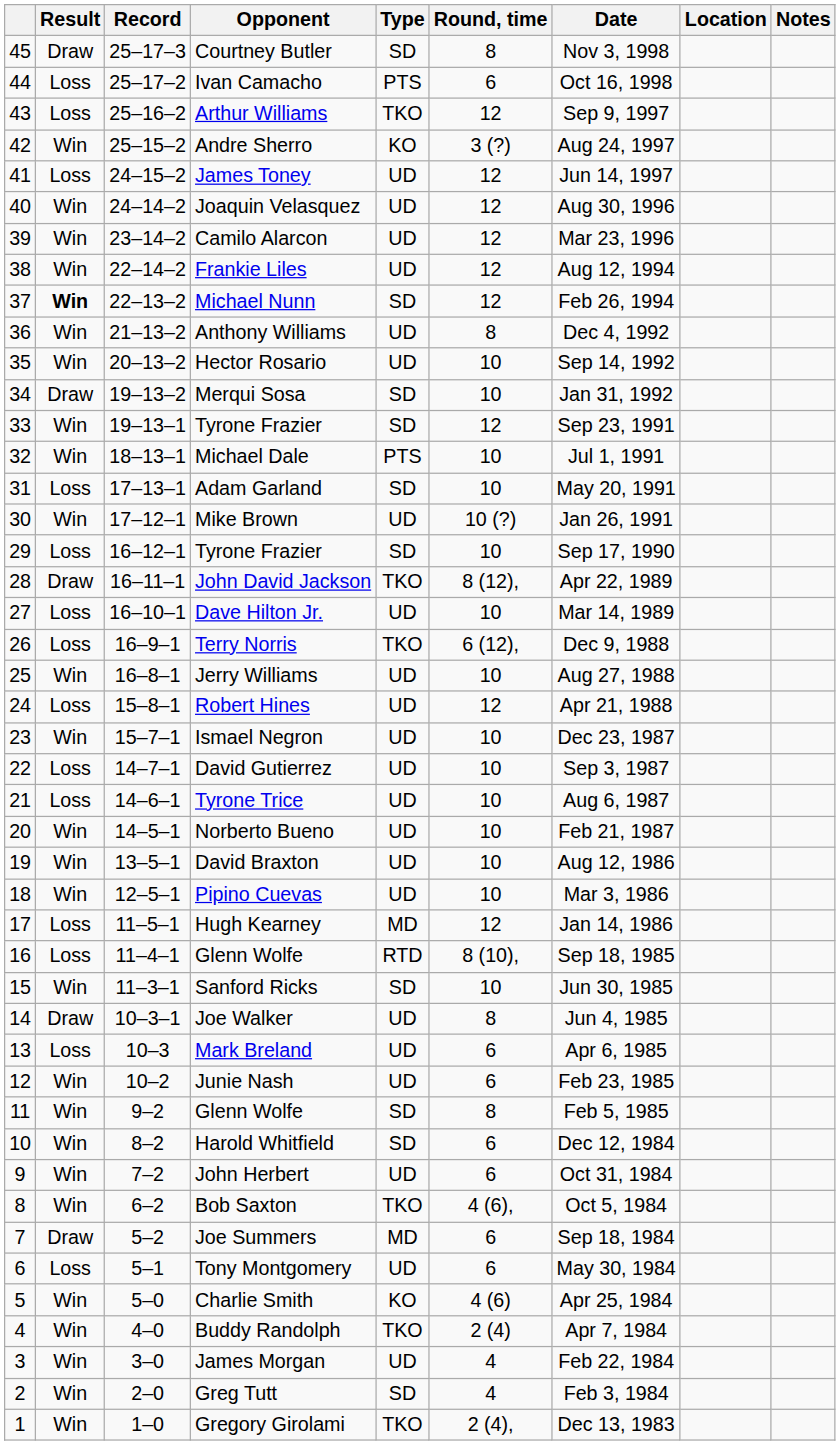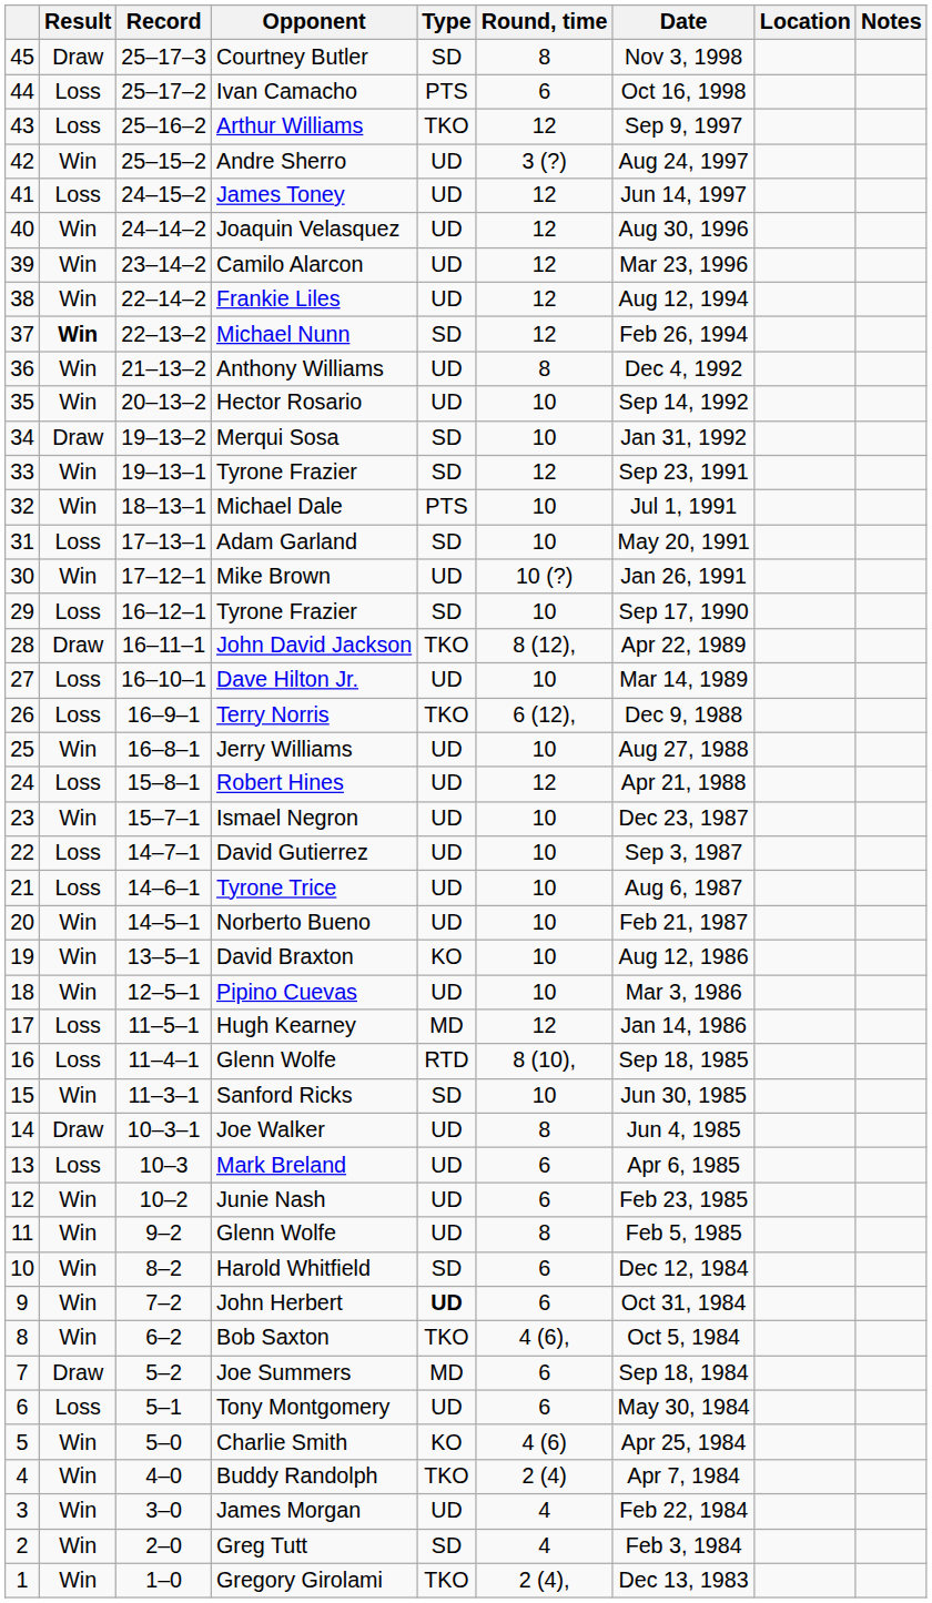Andre Sherro | Type: KO -> UD
David Braxton | Type: UD -> KO
11 / Glenn Wolfe | Type: SD -> UD
John Herbert | Type: normal -> bold
